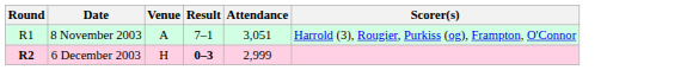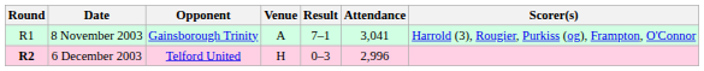+ column: Opponent | Gainsborough Trinity | Telford United
8 November 2003 | Attendance: 3,051 -> 3,041
6 December 2003 | Result: bold -> normal
6 December 2003 | Attendance: 2,999 -> 2,996
